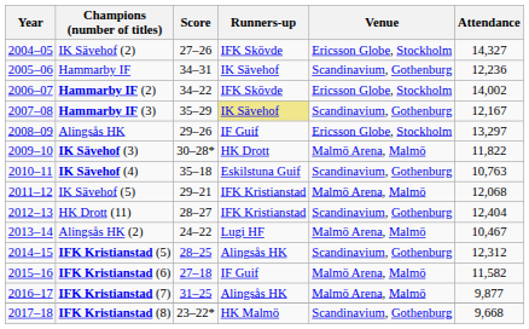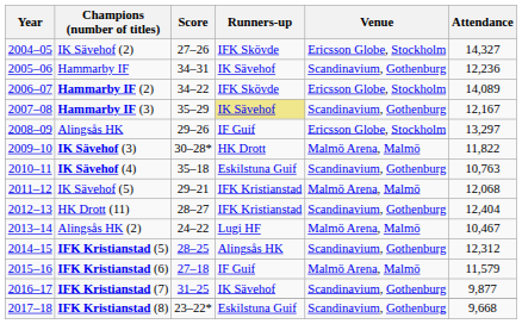Hammarby IF (2) | Attendance: 14,002 -> 14,089
IFK Kristianstad (6) | Attendance: 11,582 -> 11,579
IFK Kristianstad (7) | Runners-up: Alingsås HK -> IK Sävehof
IFK Kristianstad (7) | Venue: Malmö Arena, Malmö -> Scandinavium, Gothenburg
IFK Kristianstad (8) | Runners-up: HK Malmö -> Eskilstuna Guif
